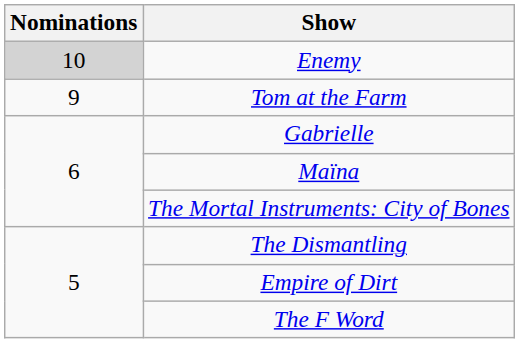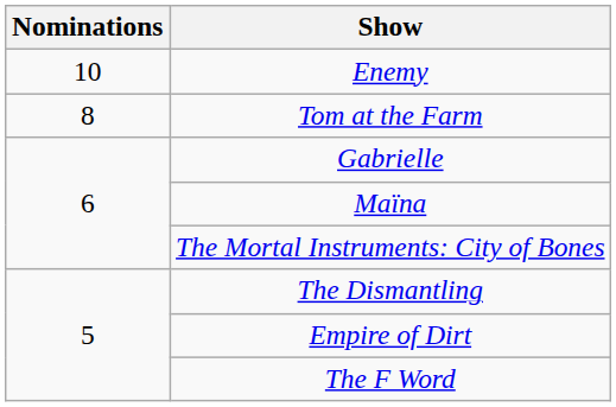Enemy | Nominations: lightgrey background -> no background
Tom at the Farm | Nominations: 9 -> 8
